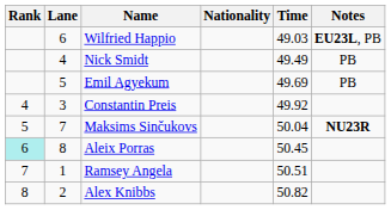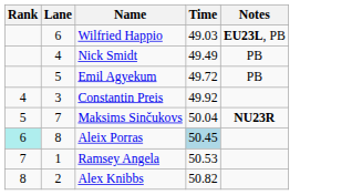- column: Nationality
Emil Agyekum | Time: 49.69 -> 49.72
Aleix Porras | Time: no background -> lightblue background
Ramsey Angela | Time: 50.51 -> 50.53
